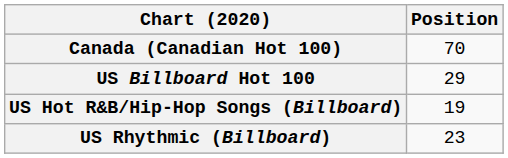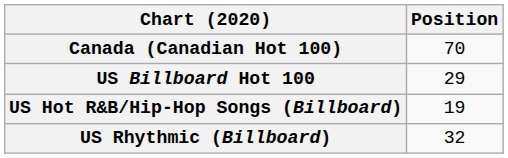US Rhythmic (Billboard) | Position: 23 -> 32
